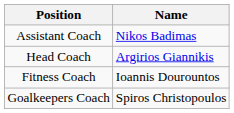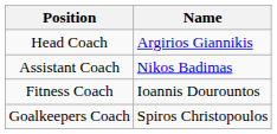rows swapped: Head Coach <-> Assistant Coach
